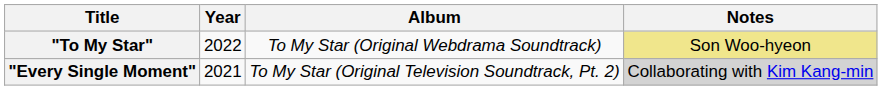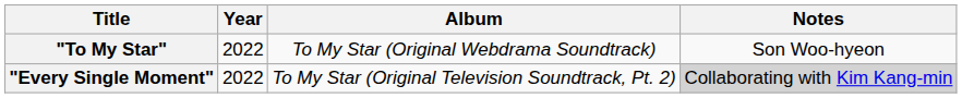"To My Star" | Notes: khaki background -> no background
"Every Single Moment" | Year: 2021 -> 2022
